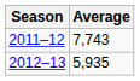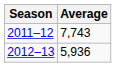2012–13 | Average: 5,935 -> 5,936
